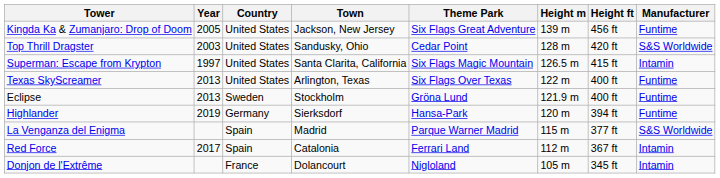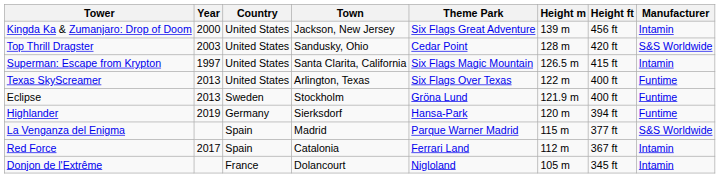Kingda Ka & Zumanjaro: Drop of Doom | Year: 2005 -> 2000
Kingda Ka & Zumanjaro: Drop of Doom | Manufacturer: Funtime -> Intamin
